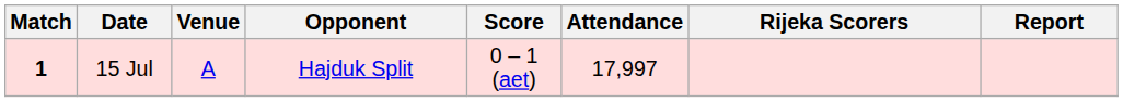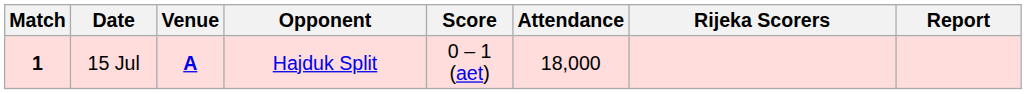15 Jul | Venue: normal -> bold
15 Jul | Attendance: 17,997 -> 18,000
